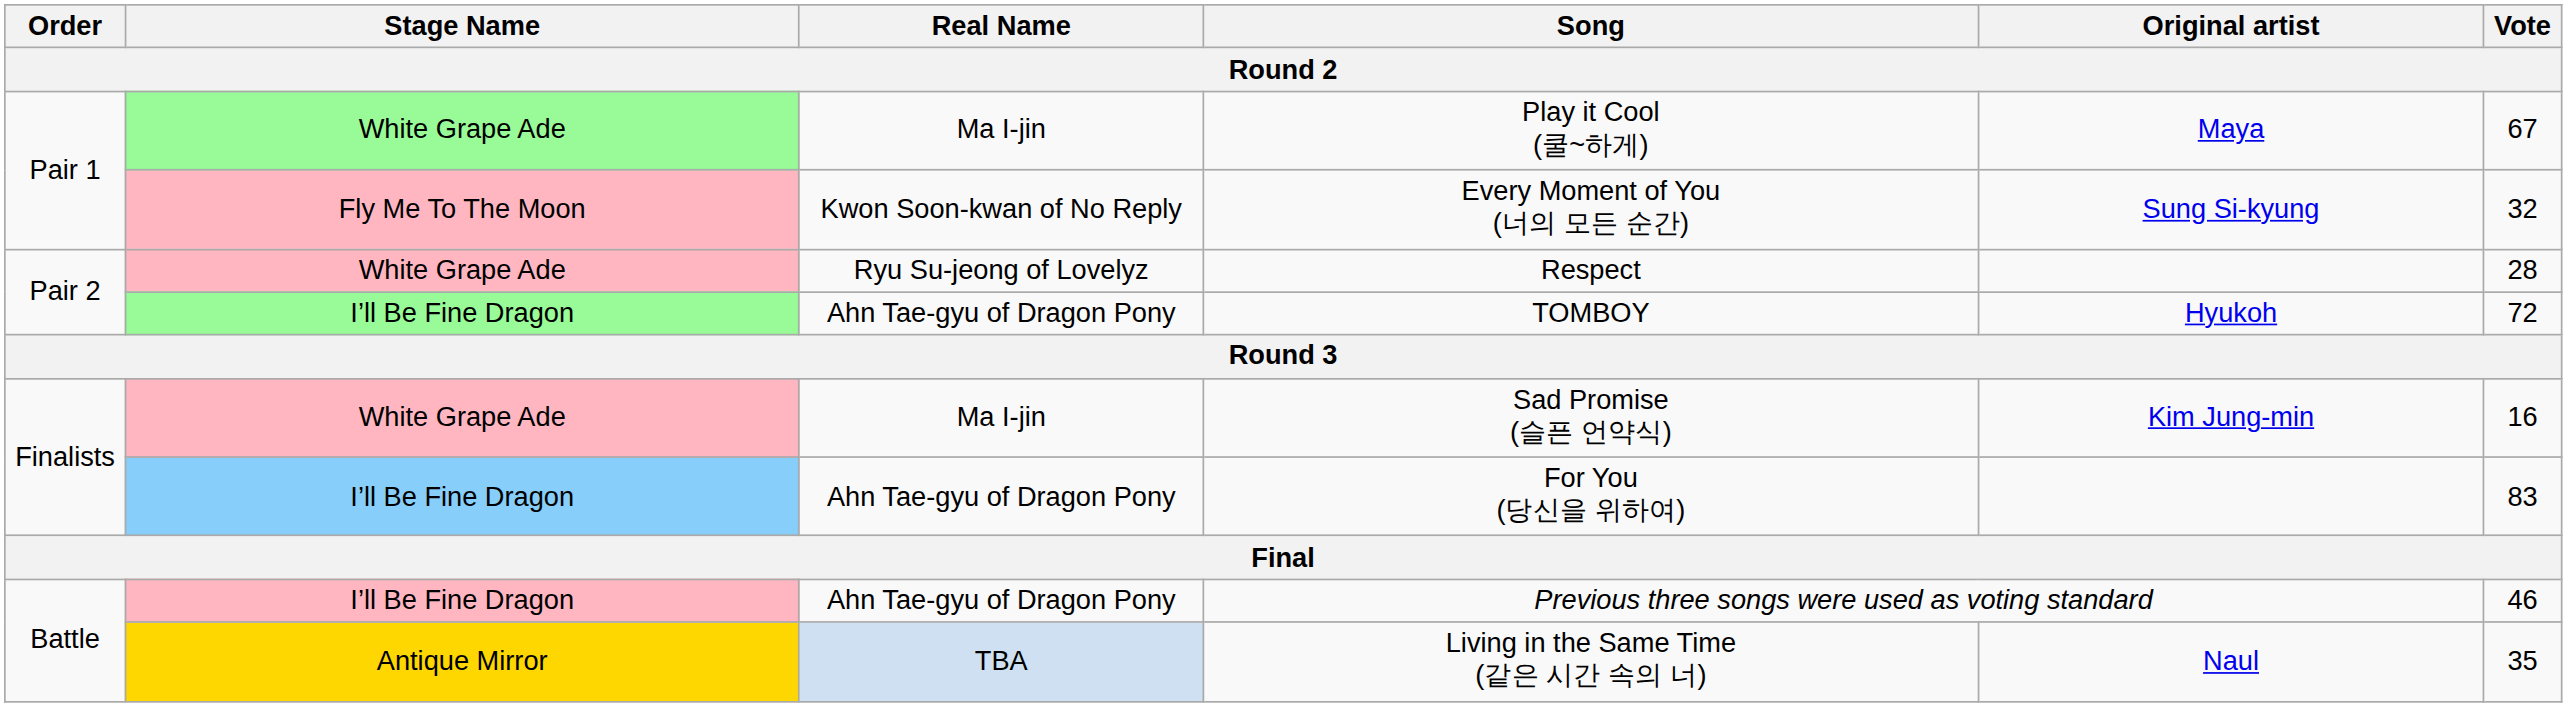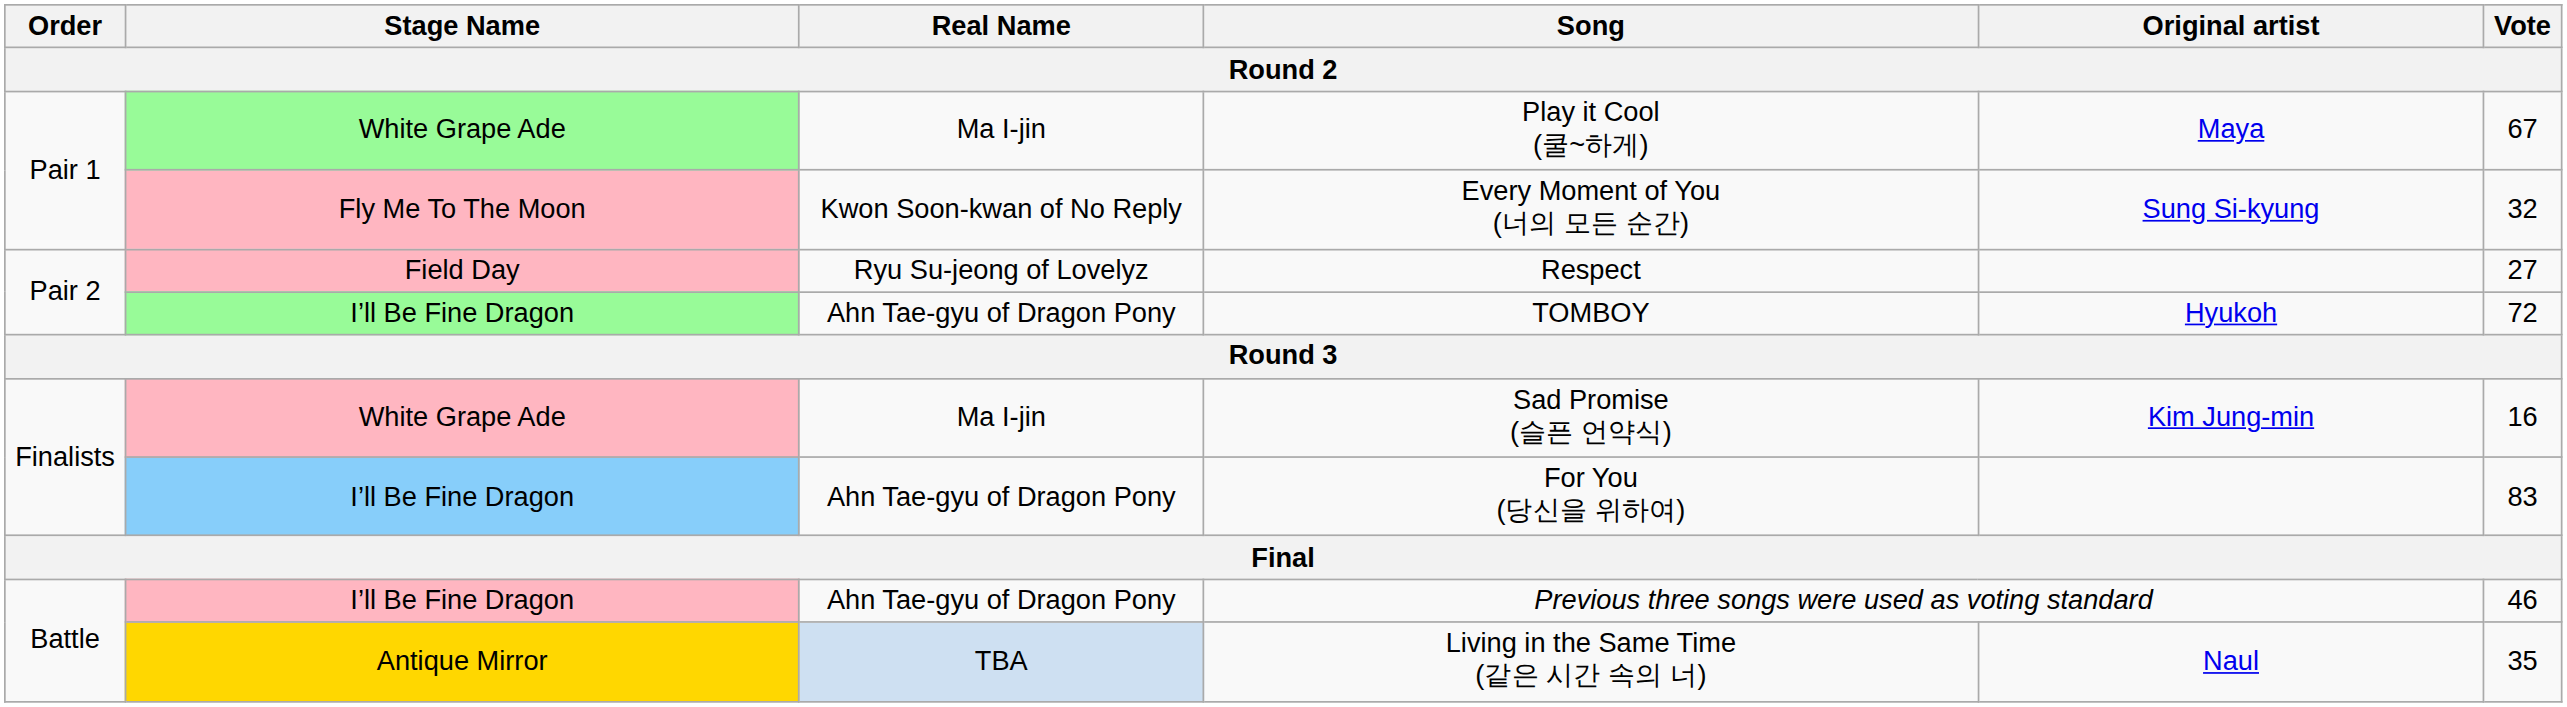Respect | Stage Name: White Grape Ade -> Field Day
Respect | Vote: 28 -> 27
